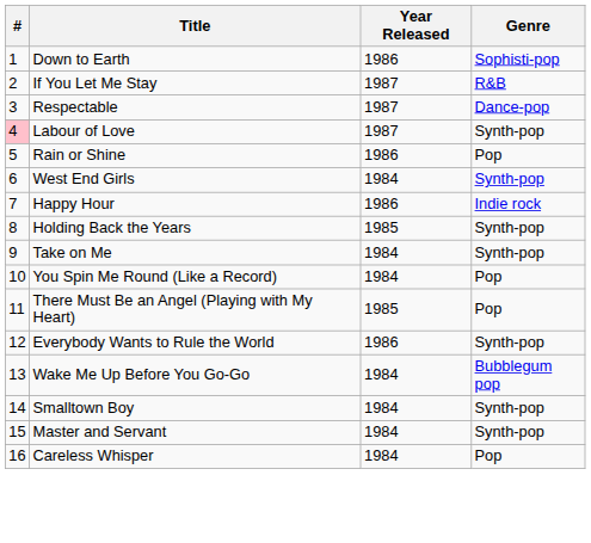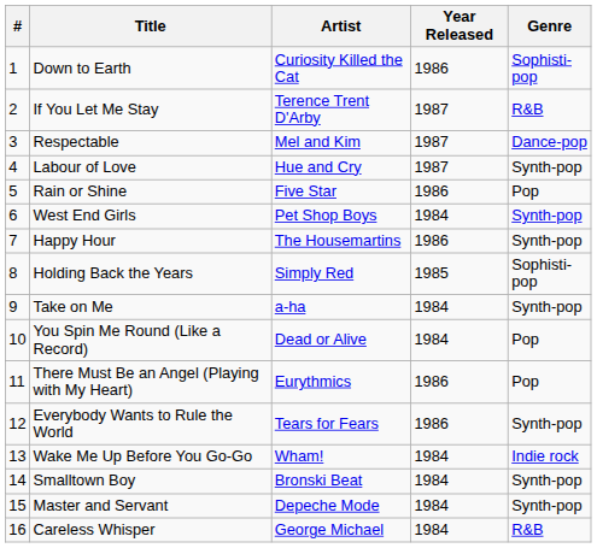+ column: Artist | Curiosity Killed the Cat | Terence Trent D'Arby | Mel and Kim | Hue and Cry | Five Star | Pet Shop Boys | The Housemartins | Simply Red | a-ha | Dead or Alive | Eurythmics | Tears for Fears | Wham! | Bronski Beat | Depeche Mode | George Michael
Labour of Love | #: pink background -> no background
Happy Hour | Genre: Indie rock -> Synth-pop
Holding Back the Years | Genre: Synth-pop -> Sophisti-pop
There Must Be an Angel (Playing with My Heart) | Year Released: 1985 -> 1986
Wake Me Up Before You Go-Go | Genre: Bubblegum pop -> Indie rock
Careless Whisper | Genre: Pop -> R&B
